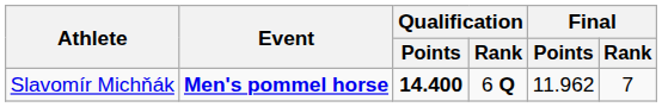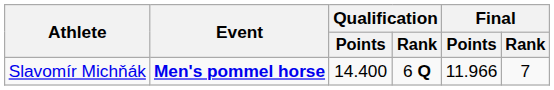Slavomír Michňák | Qualification / Points: bold -> normal
Slavomír Michňák | Final / Points: 11.962 -> 11.966
